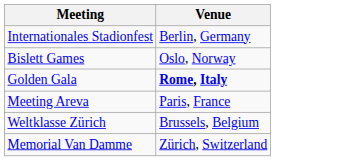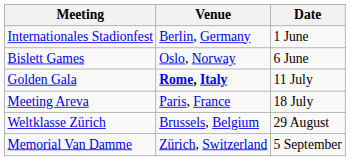+ column: Date | 1 June | 6 June | 11 July | 18 July | 29 August | 5 September
